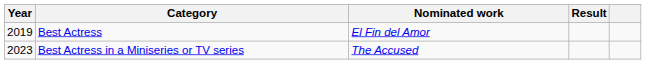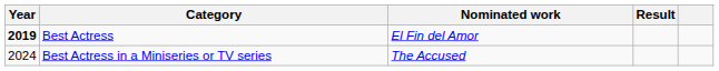Best Actress | Year: normal -> bold
Best Actress in a Miniseries or TV series | Year: 2023 -> 2024
